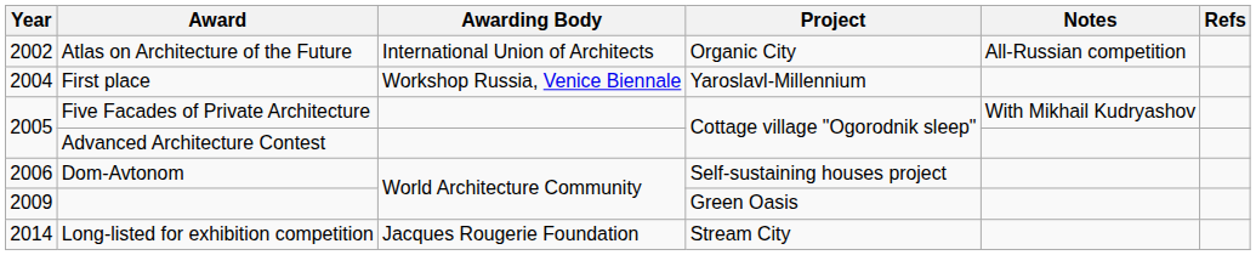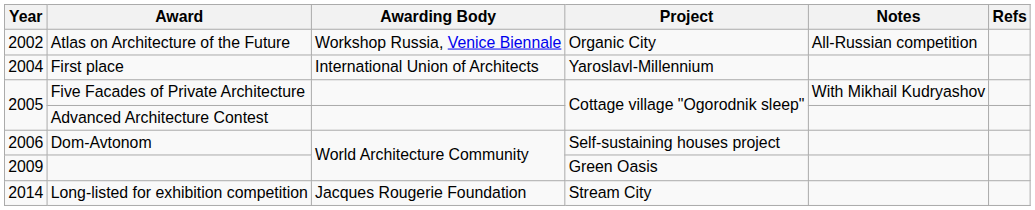Atlas on Architecture of the Future | Awarding Body: International Union of Architects -> Workshop Russia, Venice Biennale
First place | Awarding Body: Workshop Russia, Venice Biennale -> International Union of Architects
